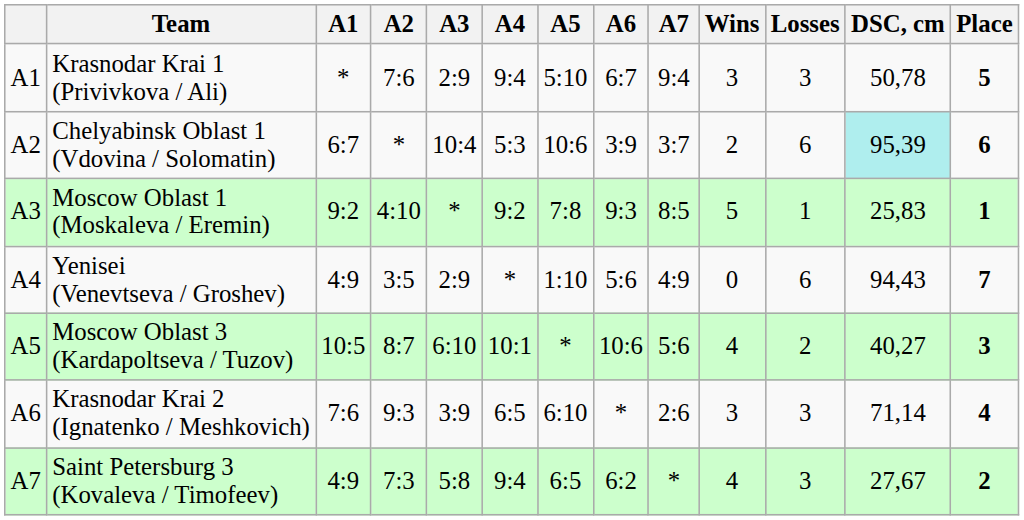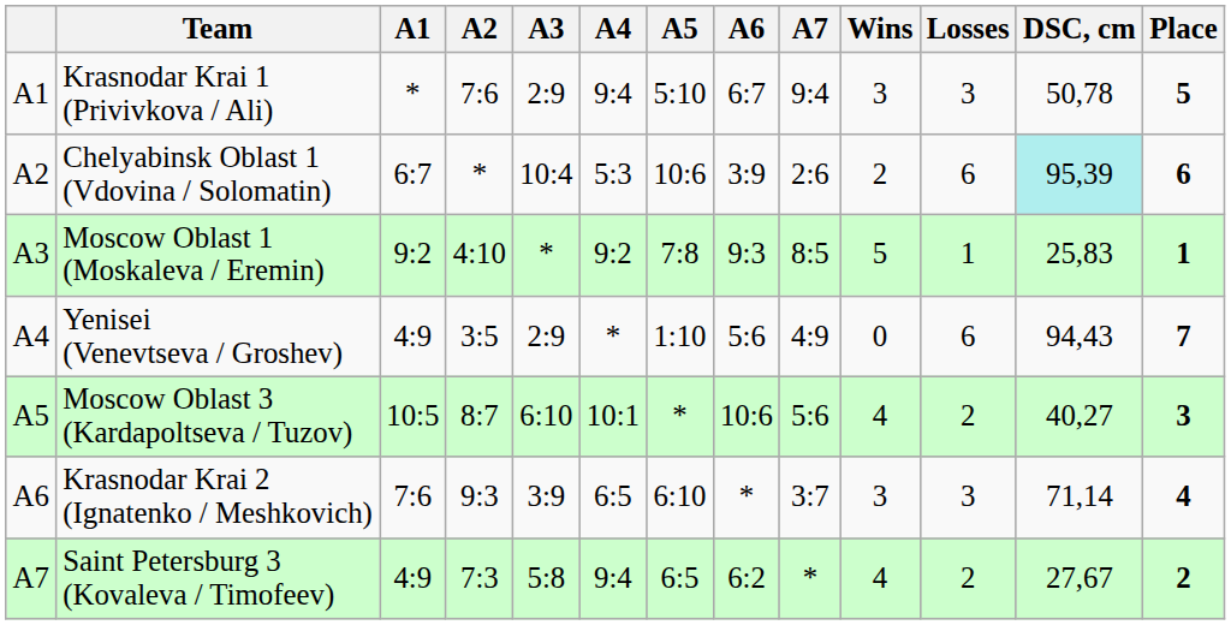Chelyabinsk Oblast 1 (Vdovina / Solomatin) | A7: 3:7 -> 2:6
Krasnodar Krai 2 (Ignatenko / Meshkovich) | A7: 2:6 -> 3:7
Saint Petersburg 3 (Kovaleva / Timofeev) | Losses: 3 -> 2
